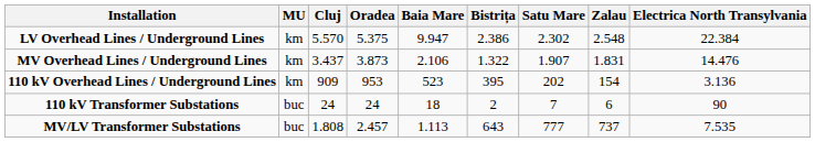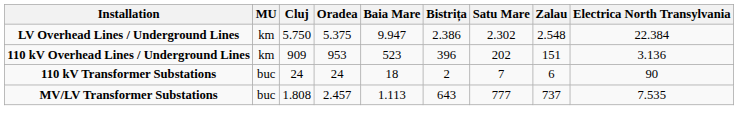LV Overhead Lines / Underground Lines | Cluj: 5.570 -> 5.750
- row: MV Overhead Lines / Underground Lines | km | 3.437 | 3.873 | 2.106 | 1.322 | 1.907 | 1.831 | 14.476
110 kV Overhead Lines / Underground Lines | Bistrița: 395 -> 396
110 kV Overhead Lines / Underground Lines | Zalau: 154 -> 151
